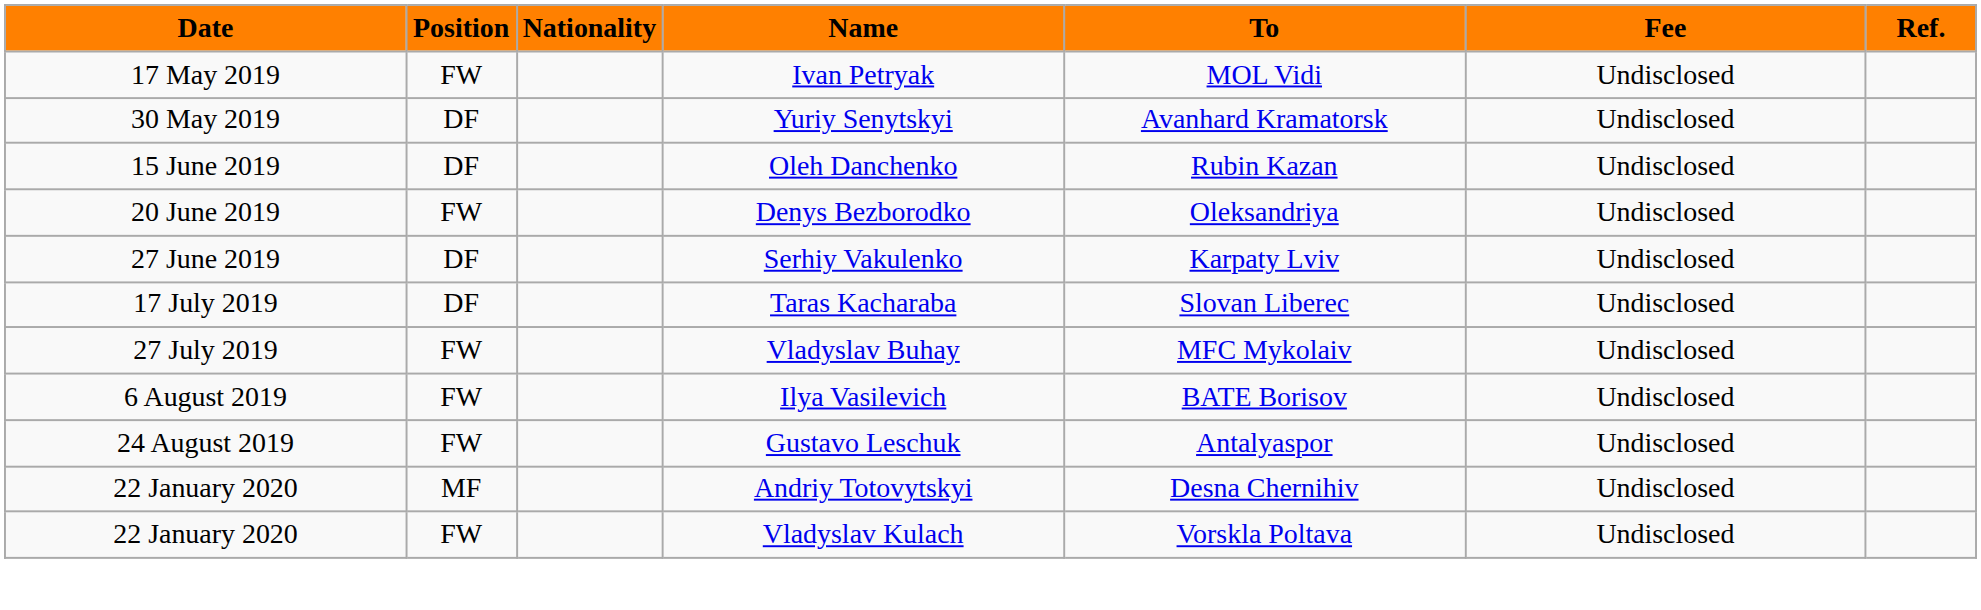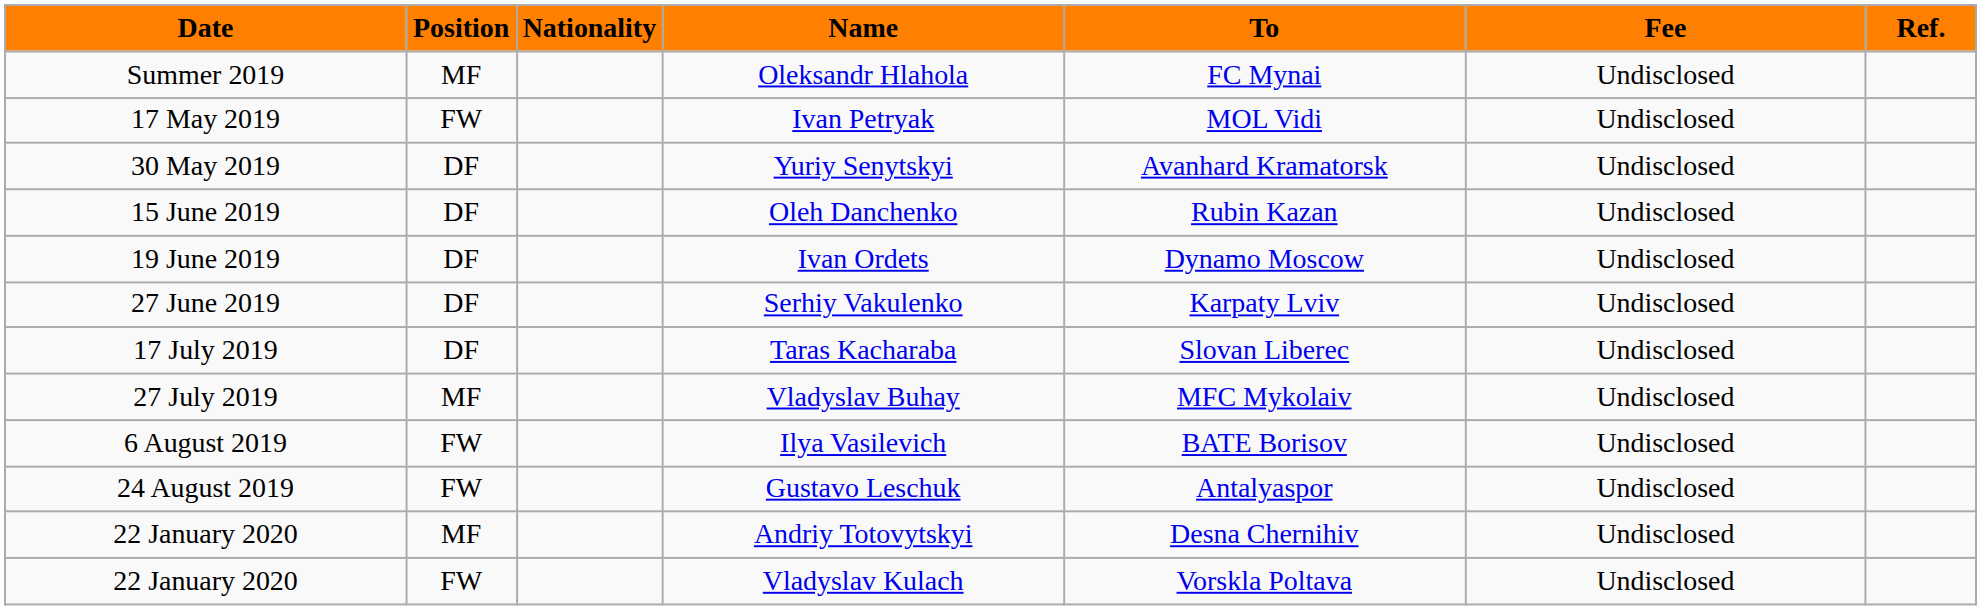+ row: Summer 2019 | MF | Oleksandr Hlahola | FC Mynai | Undisclosed
+ row: 19 June 2019 | DF | Ivan Ordets | Dynamo Moscow | Undisclosed
- row: 20 June 2019 | FW | Denys Bezborodko | Oleksandriya | Undisclosed
Vladyslav Buhay | Position: FW -> MF
